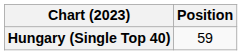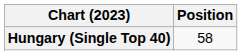Hungary (Single Top 40) | Position: 59 -> 58
